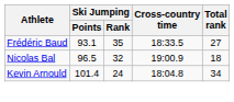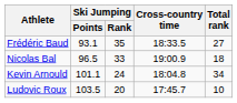Nicolas Bal | Ski Jumping / Rank: 32 -> 33
Kevin Arnould | Ski Jumping / Points: 101.4 -> 101.1
+ row: Ludovic Roux | 103.5 | 20 | 17:45.7 | 10
